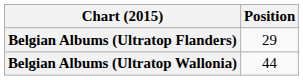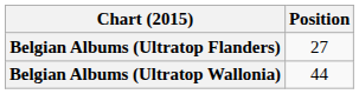Belgian Albums (Ultratop Flanders) | Position: 29 -> 27
